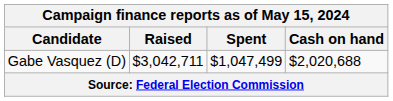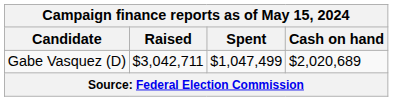Gabe Vasquez (D) | Cash on hand: $2,020,688 -> $2,020,689
